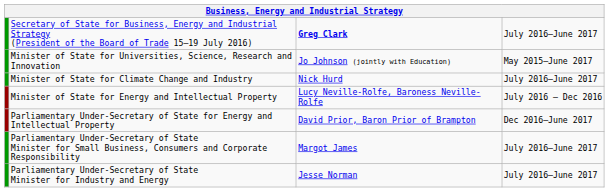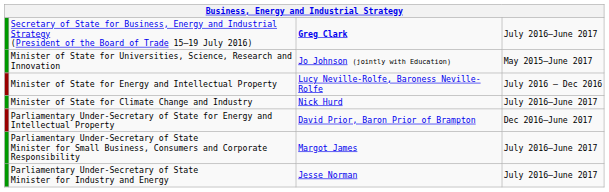rows swapped: Minister of State for Climate Change and Industry <-> Minister of State for Energy and Intellectual Property
